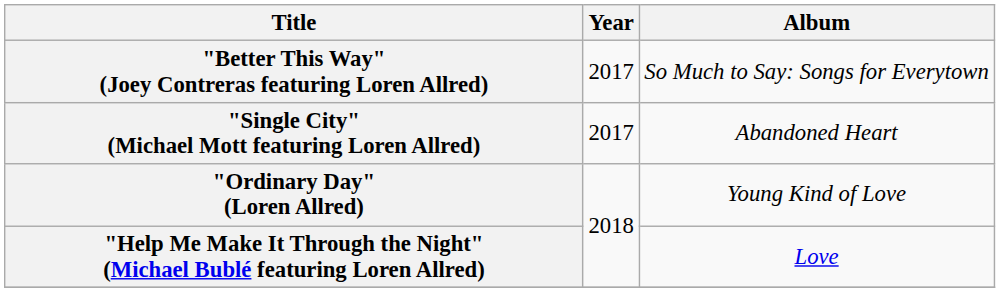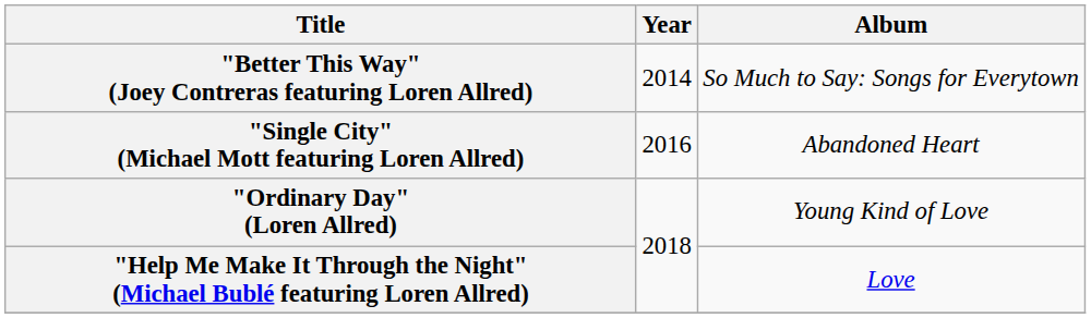"Better This Way" (Joey Contreras featuring Loren Allred) | Year: 2017 -> 2014
"Single City" (Michael Mott featuring Loren Allred) | Year: 2017 -> 2016
